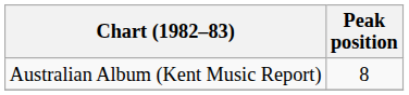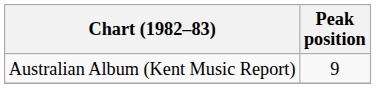Australian Album (Kent Music Report) | Peak position: 8 -> 9
